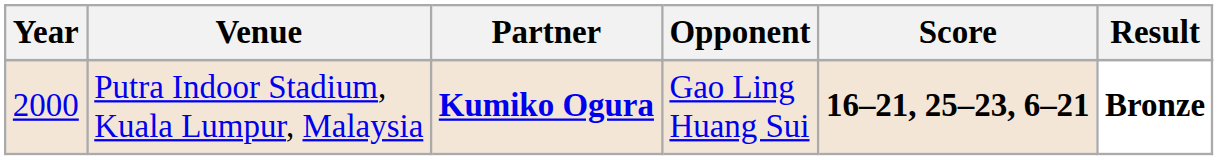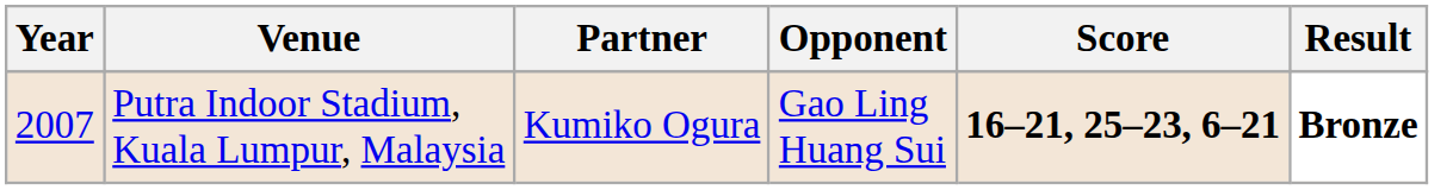Putra Indoor Stadium, Kuala Lumpur, Malaysia | Year: 2000 -> 2007
Putra Indoor Stadium, Kuala Lumpur, Malaysia | Partner: bold -> normal
